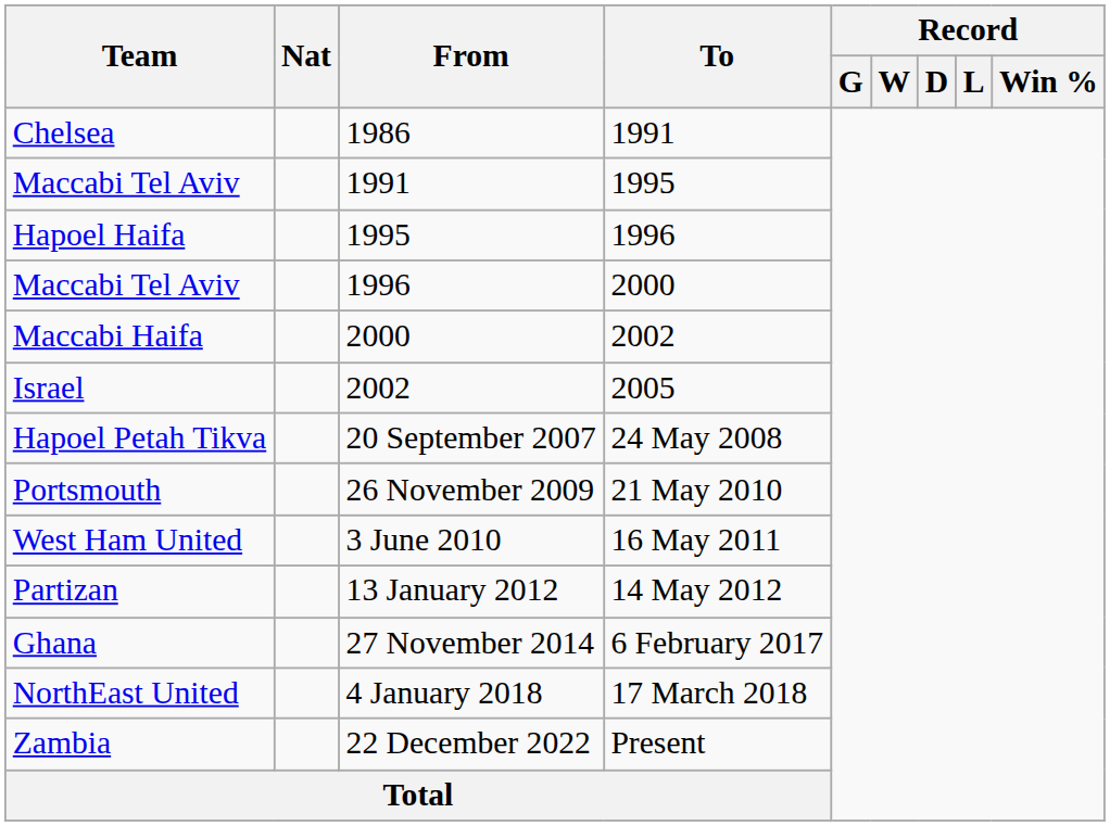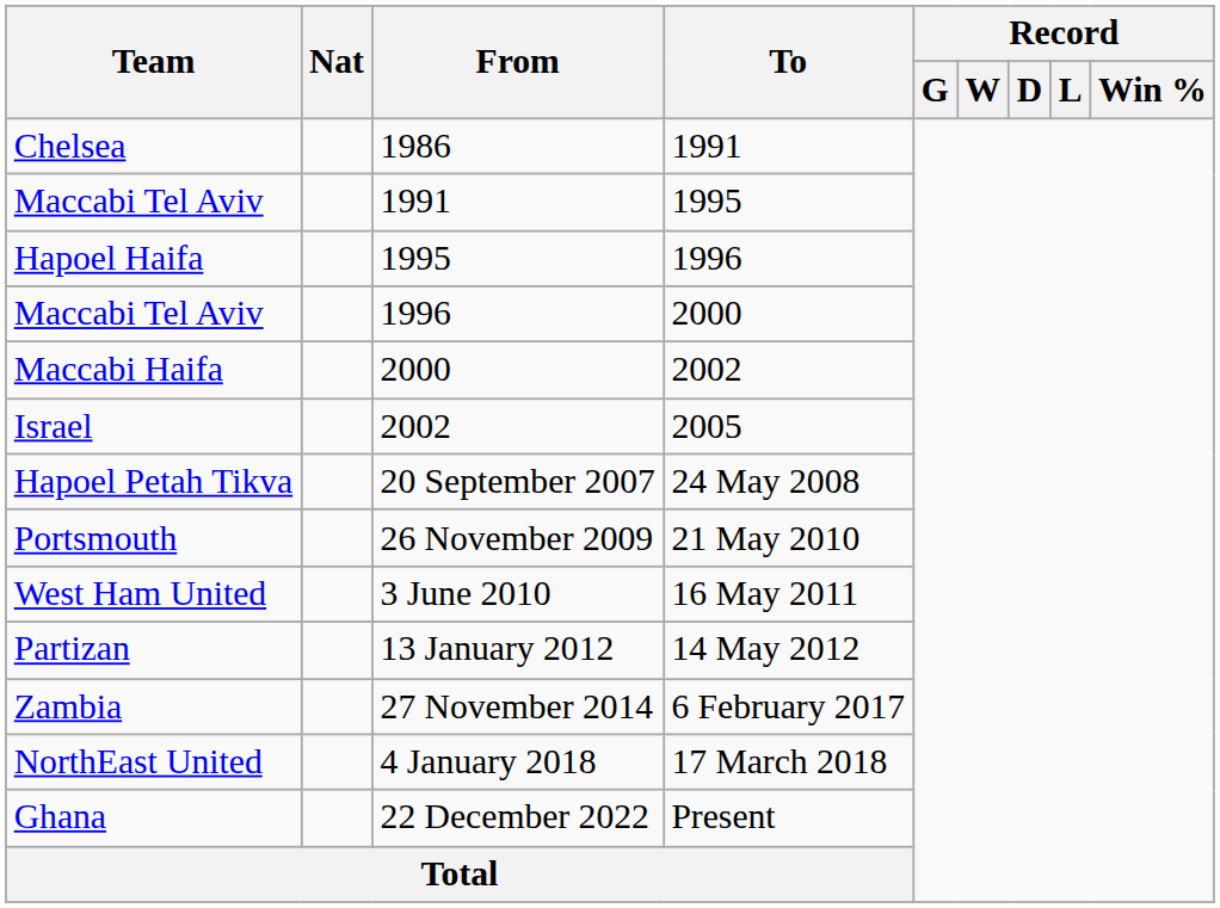27 November 2014 | Team: Ghana -> Zambia
22 December 2022 | Team: Zambia -> Ghana
